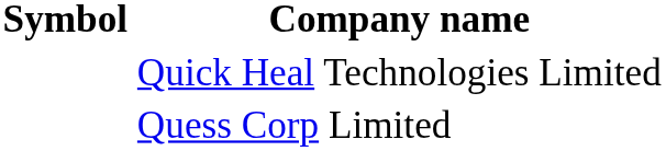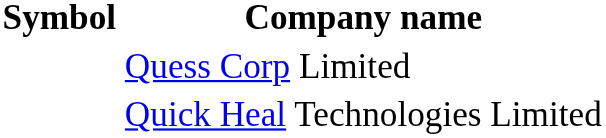rows swapped: Quess Corp Limited <-> Quick Heal Technologies Limited
